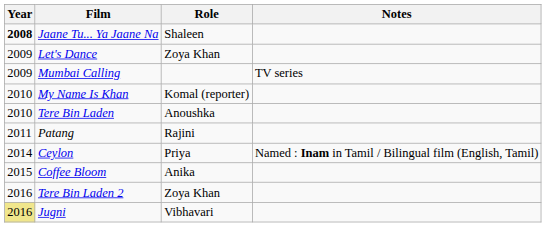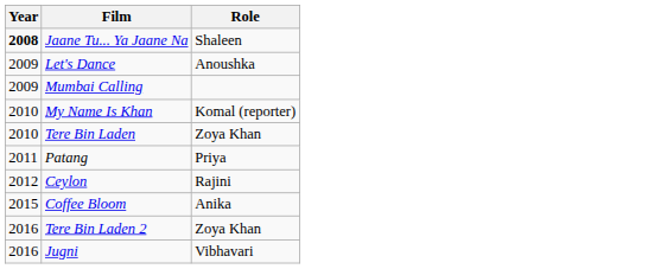- column: Notes | TV series | Named : Inam in Tamil / Bilingual film (English, Tamil)
Let's Dance | Role: Zoya Khan -> Anoushka
Tere Bin Laden | Role: Anoushka -> Zoya Khan
Patang | Role: Rajini -> Priya
Ceylon | Year: 2014 -> 2012
Ceylon | Role: Priya -> Rajini
Jugni | Year: khaki background -> no background
